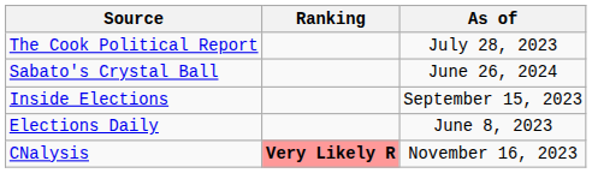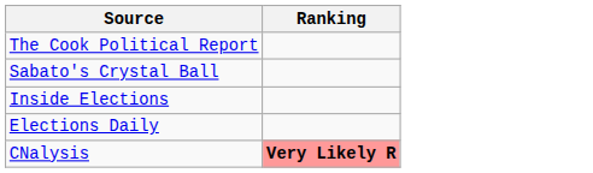- column: As of | July 28, 2023 | June 26, 2024 | September 15, 2023 | June 8, 2023 | November 16, 2023
